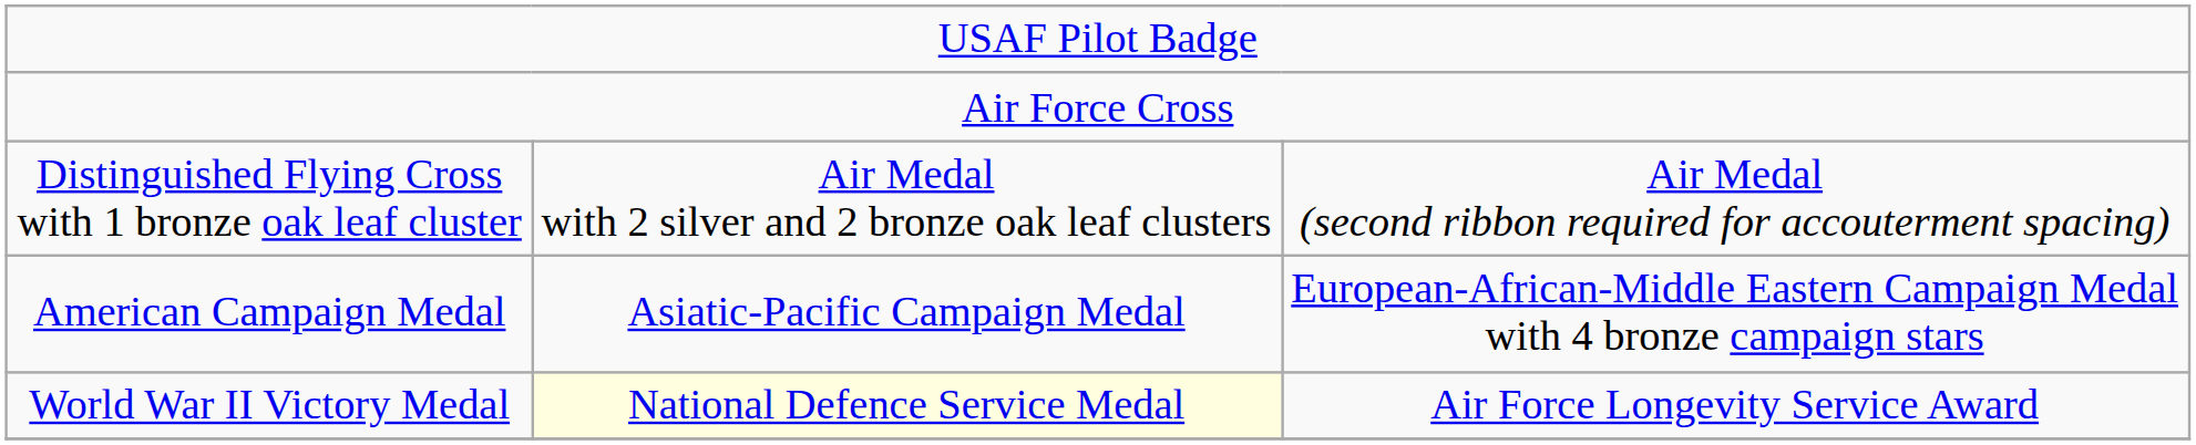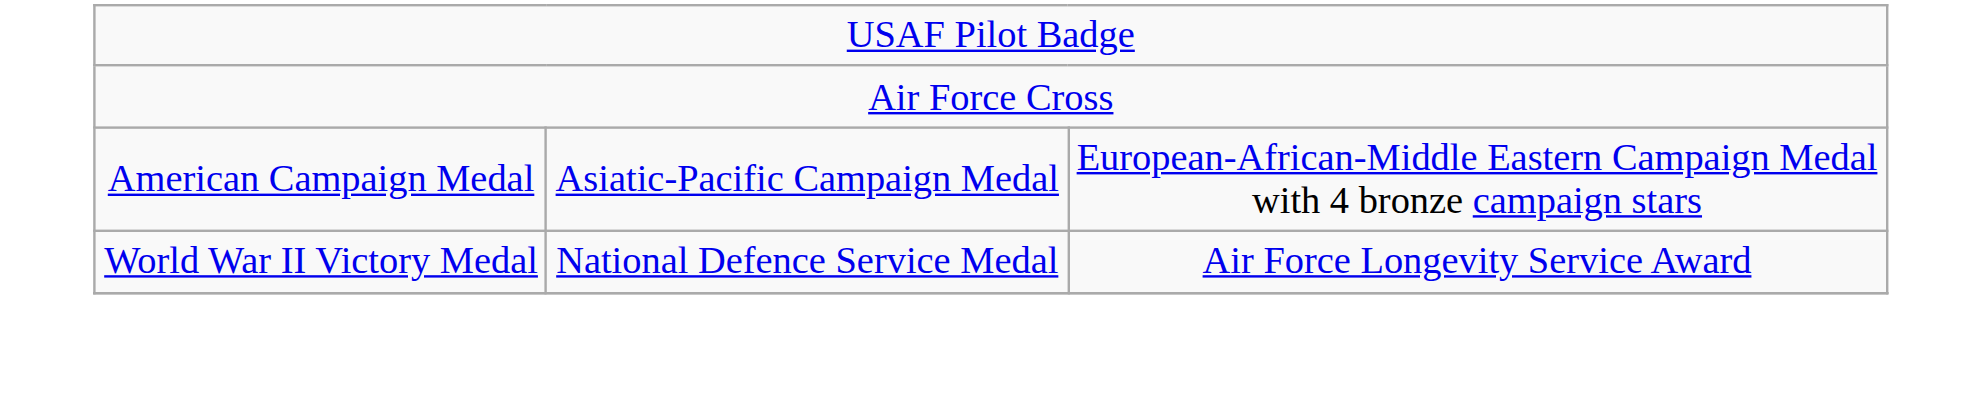- row: Distinguished Flying Cross with 1 bronze oak leaf cluster | Air Medal with 2 silver and 2 bronze oak leaf clusters | Air Medal (second ribbon required for accouterment spacing)
World War II Victory Medal | column 2: lightyellow background -> no background
